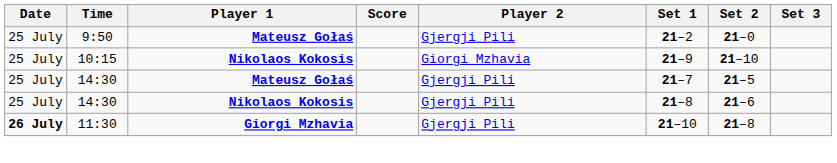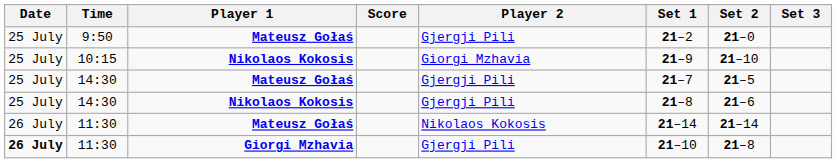+ row: 26 July | 11:30 | Mateusz Gołaś | Nikolaos Kokosis | 21–14 | 21–14
